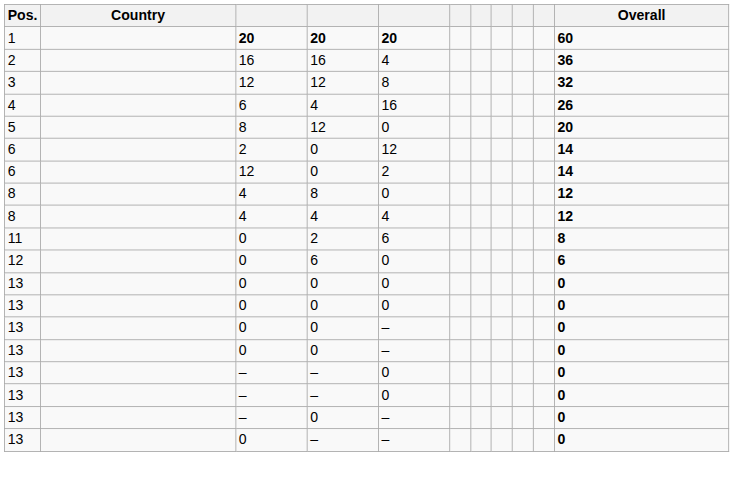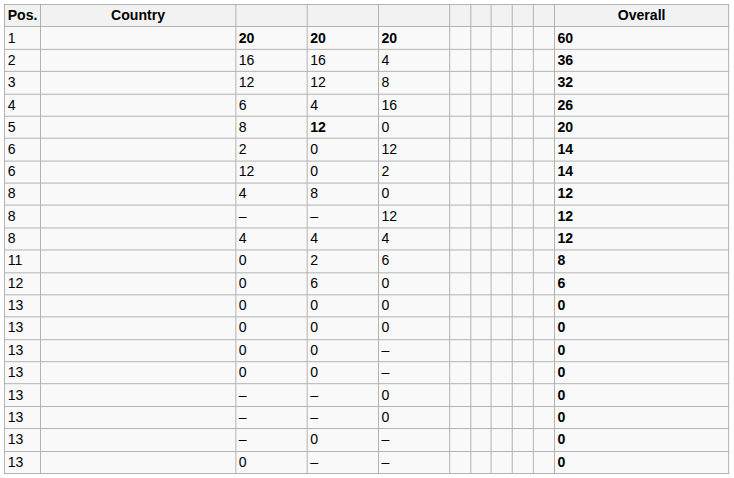5 | column 4: normal -> bold
+ row: 8 | – | – | 12 | 12
